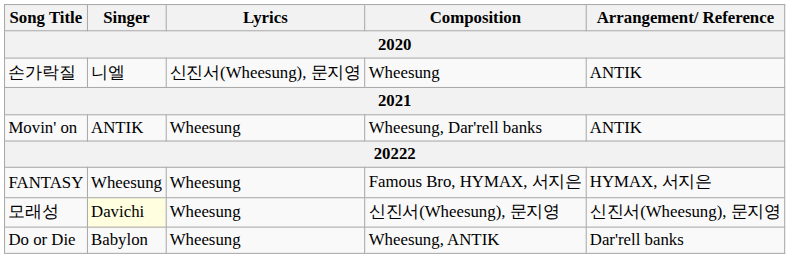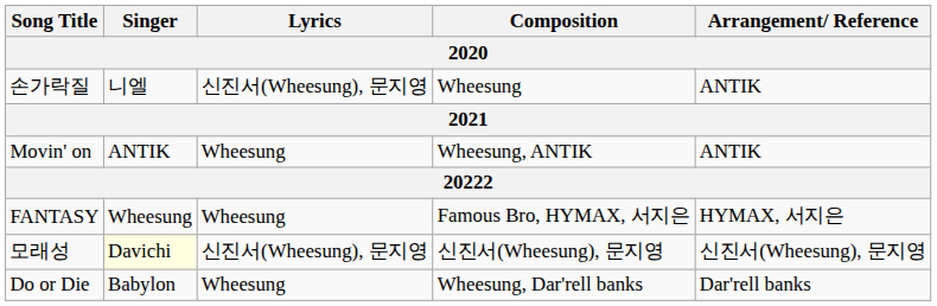Movin' on | Composition: Wheesung, Dar'rell banks -> Wheesung, ANTIK
모래성 | Lyrics: Wheesung -> 신진서(Wheesung), 문지영
Do or Die | Composition: Wheesung, ANTIK -> Wheesung, Dar'rell banks
